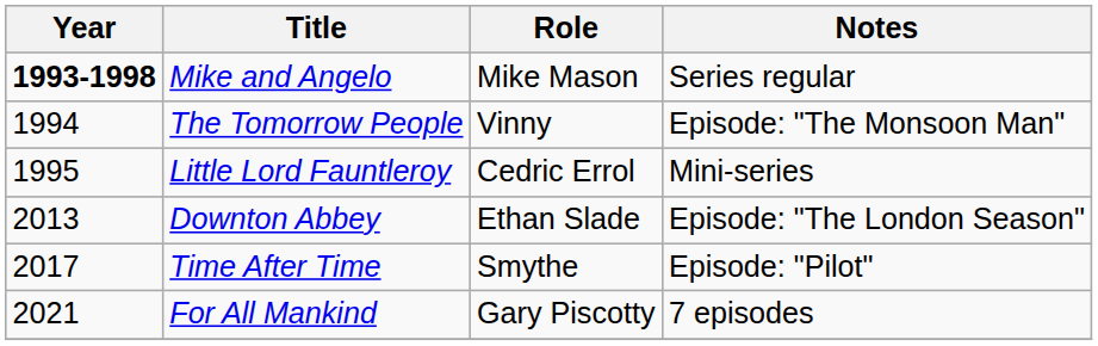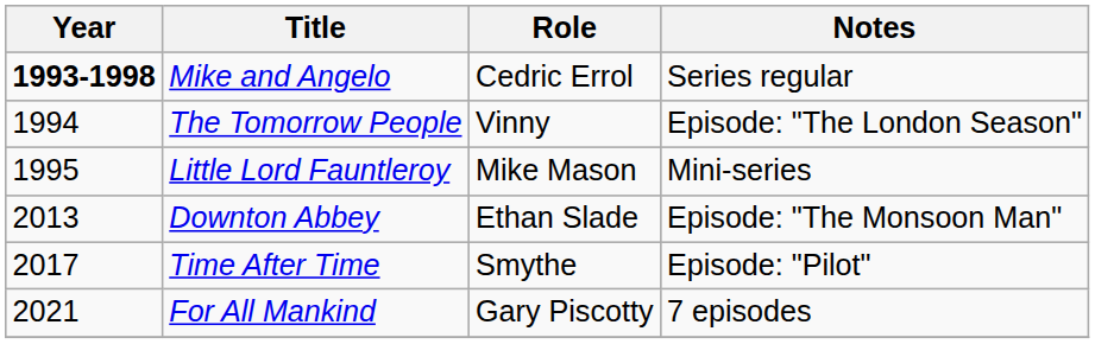Mike and Angelo | Role: Mike Mason -> Cedric Errol
The Tomorrow People | Notes: Episode: "The Monsoon Man" -> Episode: "The London Season"
Little Lord Fauntleroy | Role: Cedric Errol -> Mike Mason
Downton Abbey | Notes: Episode: "The London Season" -> Episode: "The Monsoon Man"
